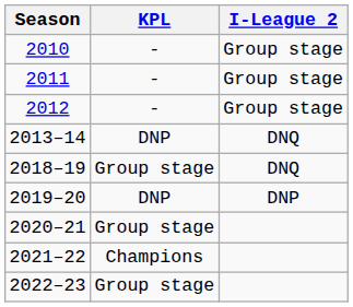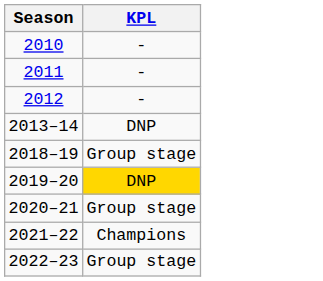- column: I-League 2 | Group stage | Group stage | Group stage | DNQ | DNQ | DNP
2019–20 | KPL: no background -> gold background
